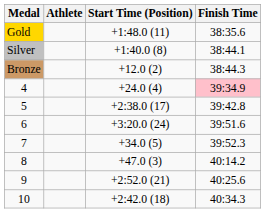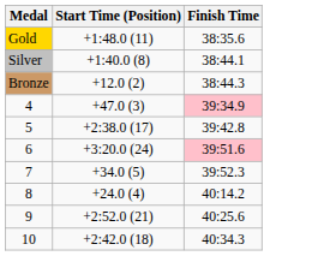- column: Athlete
4 | Start Time (Position): +24.0 (4) -> +47.0 (3)
6 | Finish Time: no background -> pink background
8 | Start Time (Position): +47.0 (3) -> +24.0 (4)
